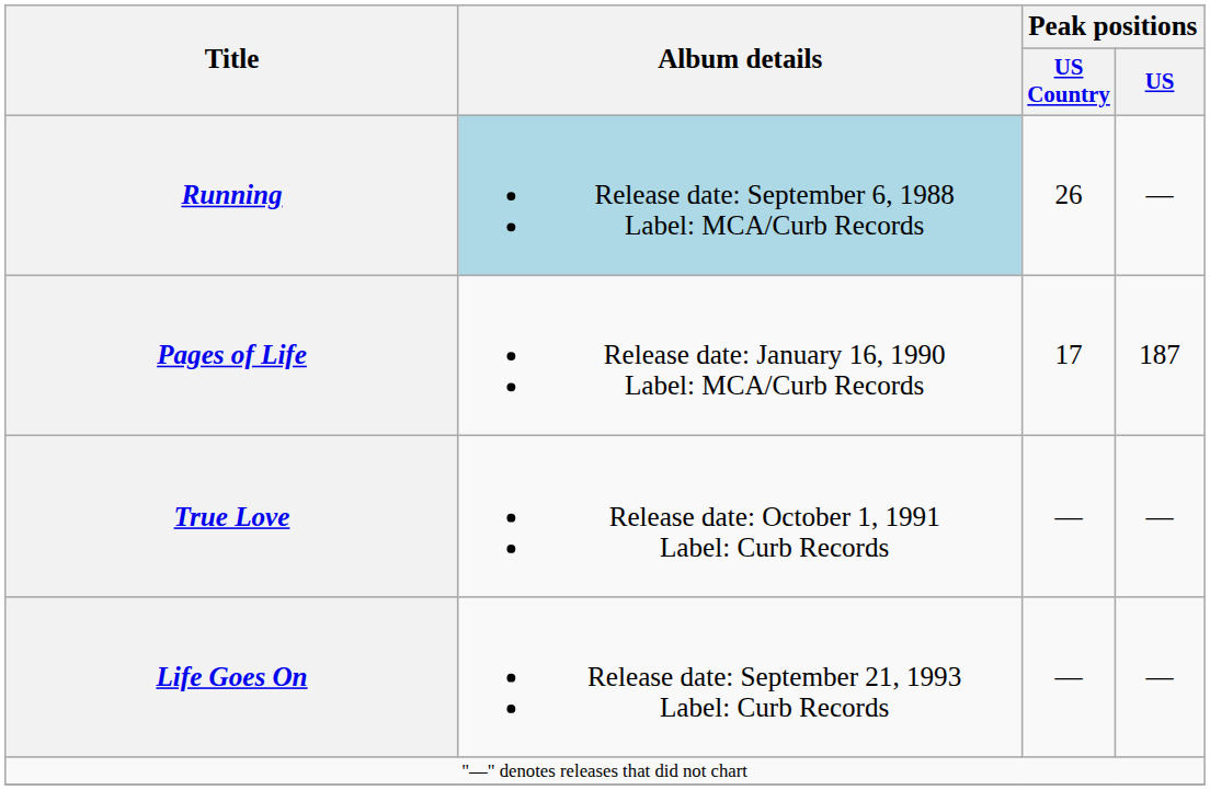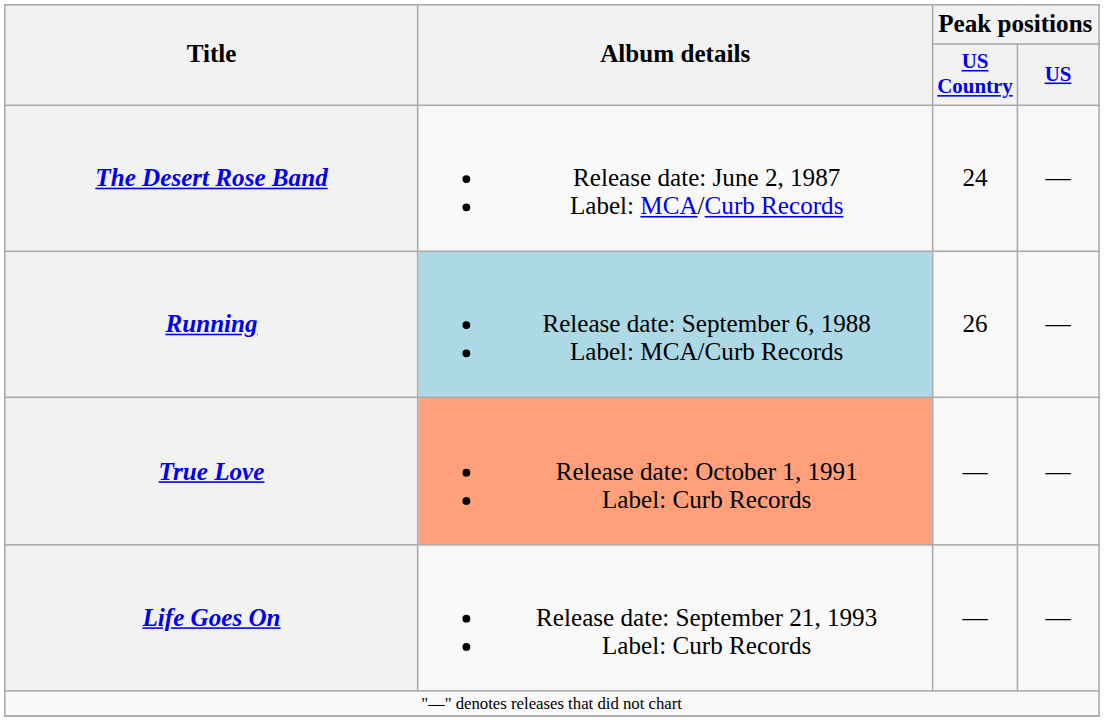+ row: The Desert Rose Band | Release date: June 2, 1987 Label: MCA/Curb Records | 24 | —
- row: Pages of Life | Release date: January 16, 1990 Label: MCA/Curb Records | 17 | 187
True Love | Album details: no background -> lightsalmon background
